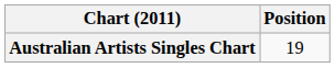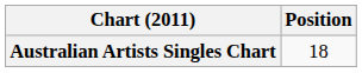Australian Artists Singles Chart | Position: 19 -> 18
